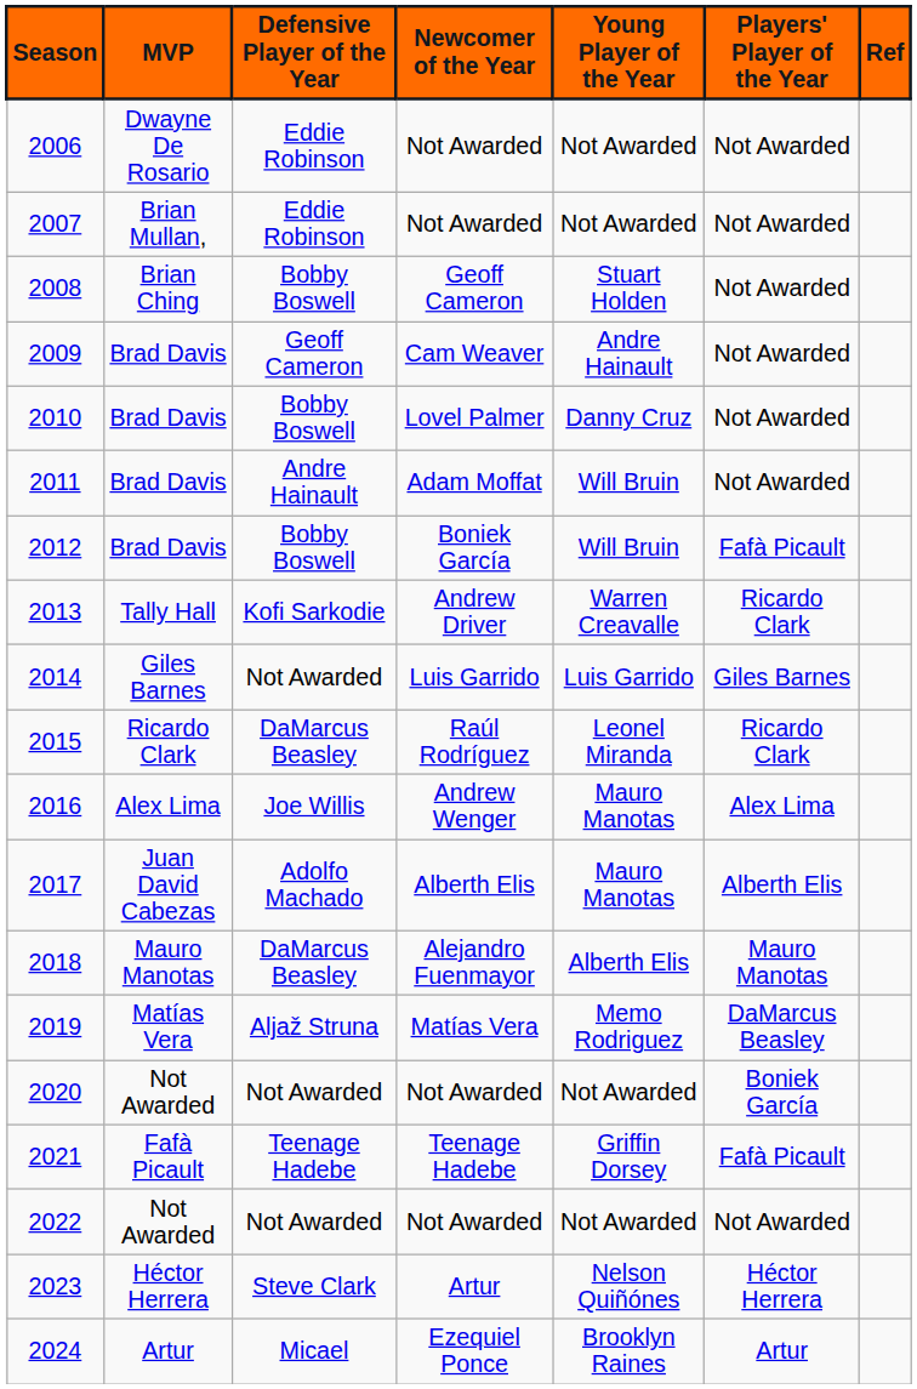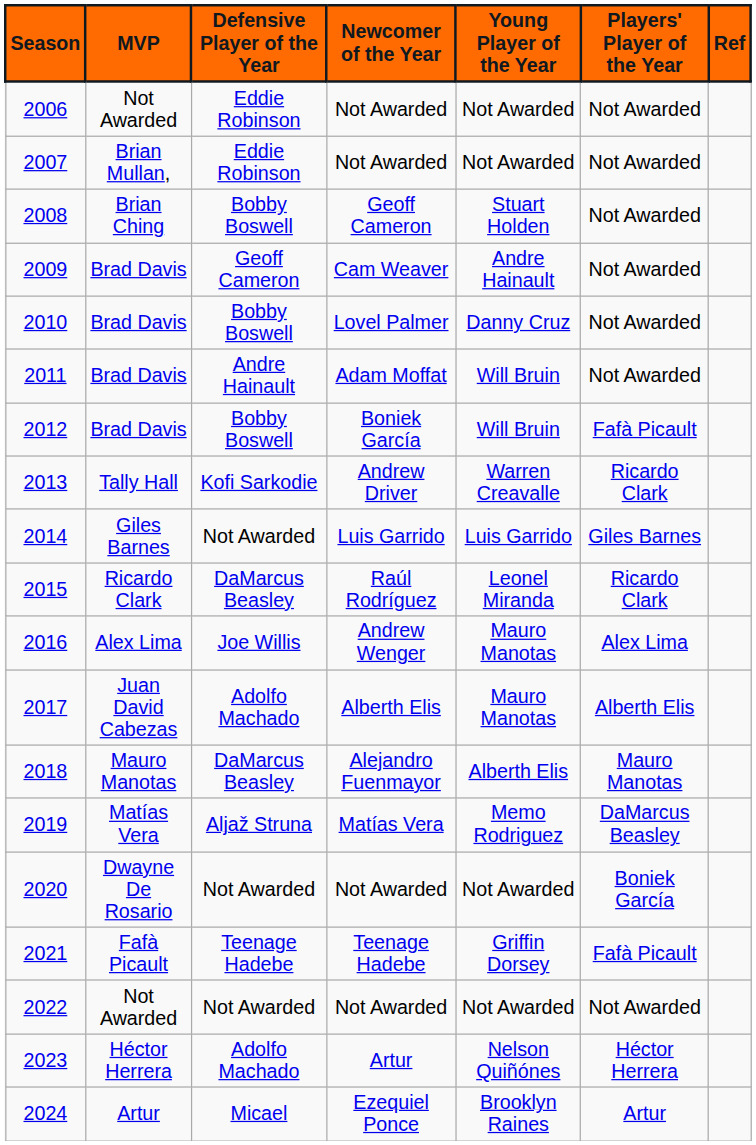2006 | MVP: Dwayne De Rosario -> Not Awarded
2020 | MVP: Not Awarded -> Dwayne De Rosario
2023 | Defensive Player of the Year: Steve Clark -> Adolfo Machado
